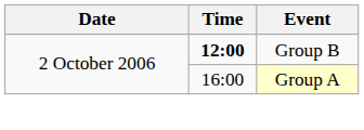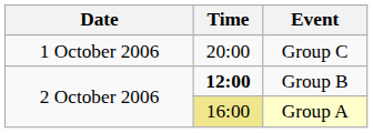+ row: 1 October 2006 | 20:00 | Group C
Group A | Time: no background -> khaki background
